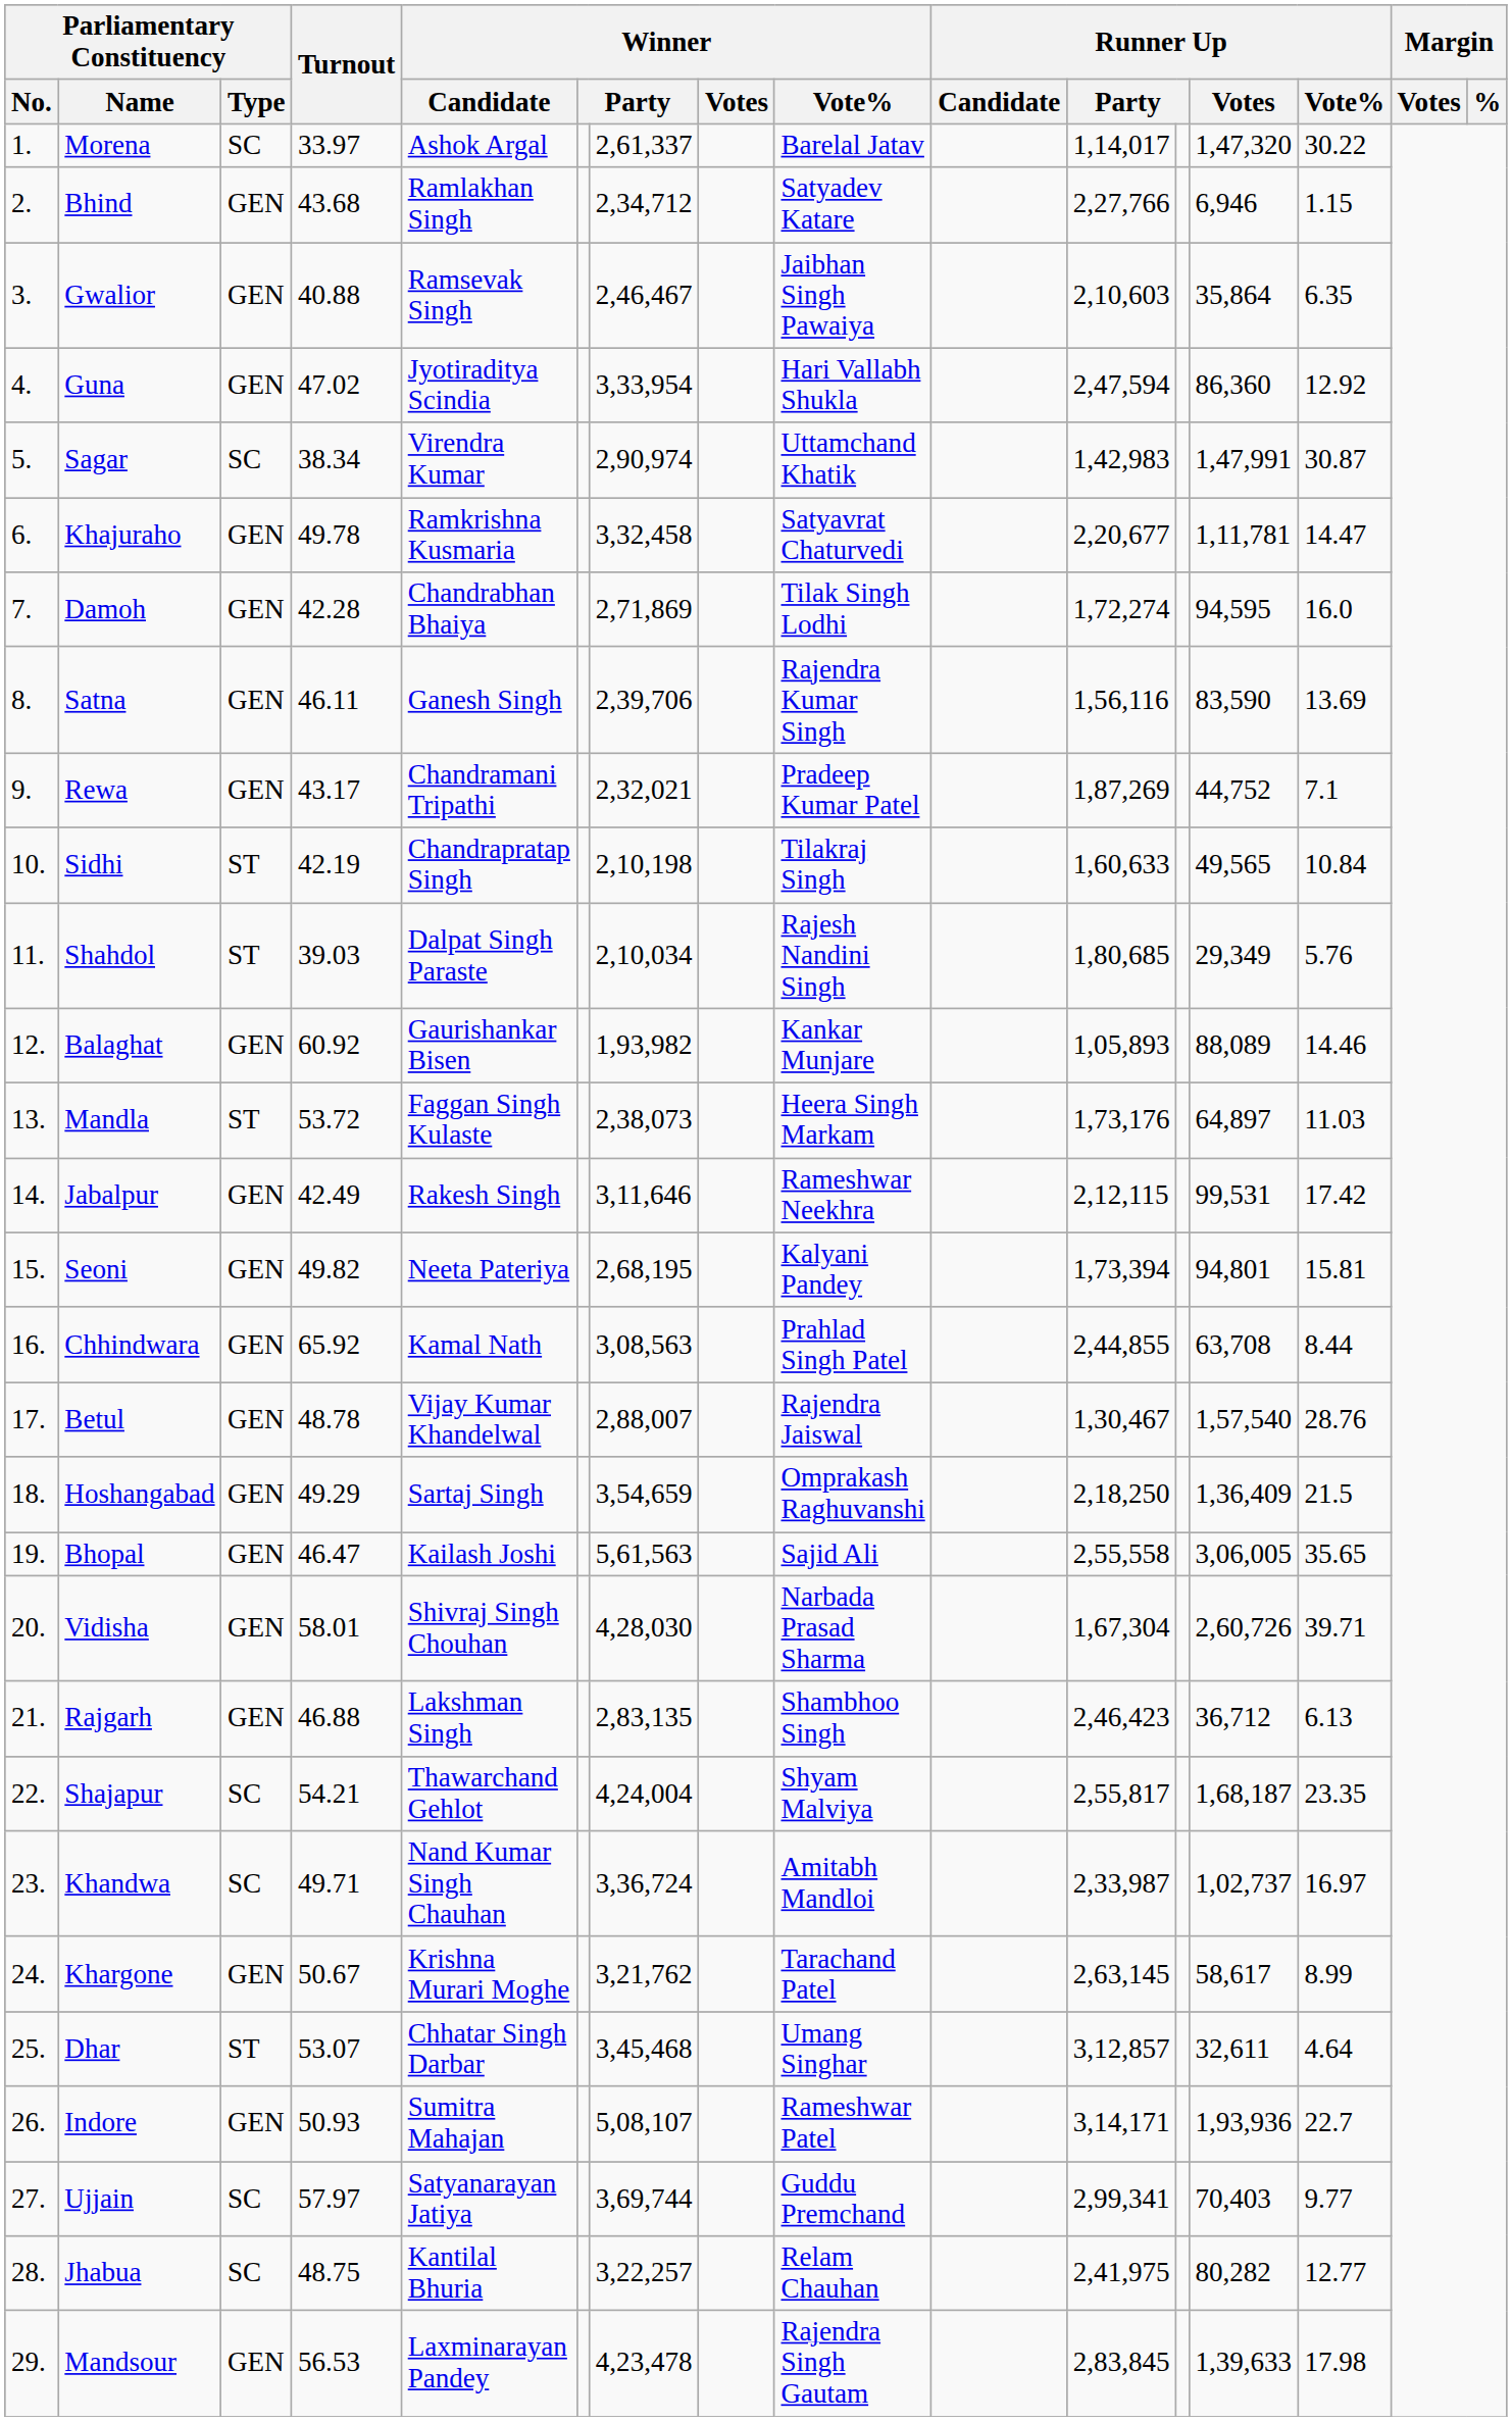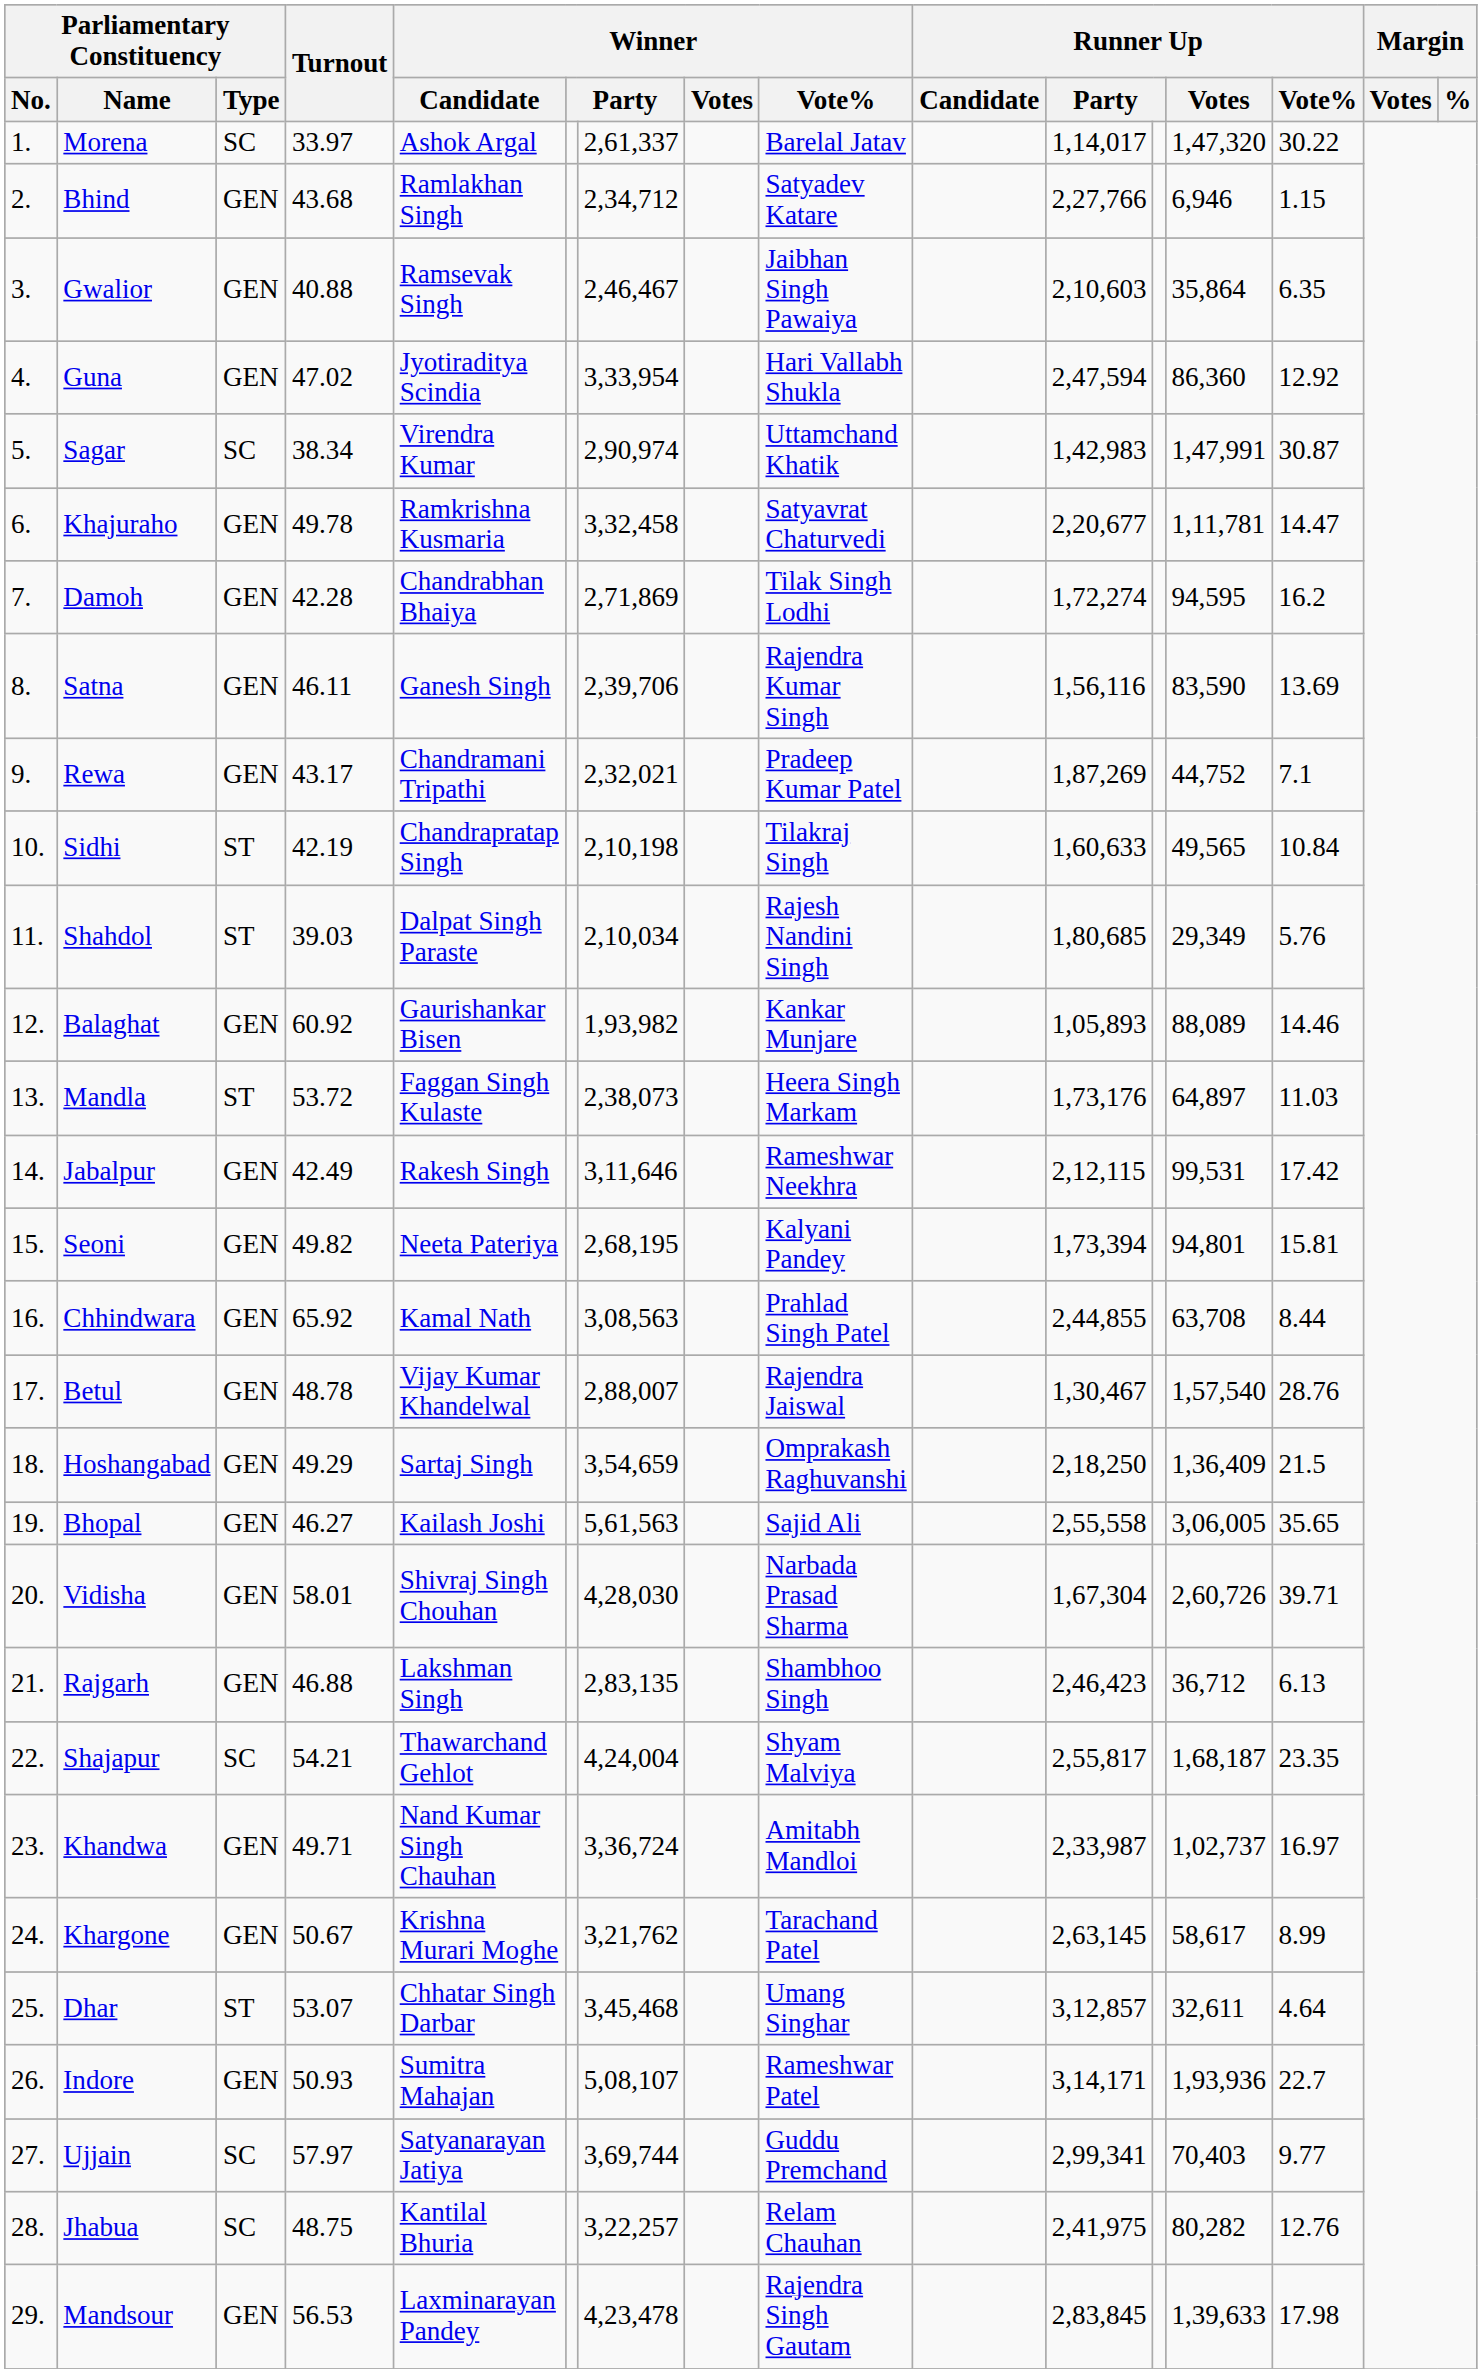Damoh | Runner Up / Vote%: 16.0 -> 16.2
Bhopal | Turnout: 46.47 -> 46.27
Khandwa | Parliamentary Constituency / Type: SC -> GEN
Jhabua | Runner Up / Vote%: 12.77 -> 12.76
